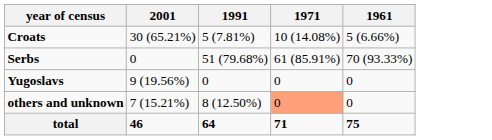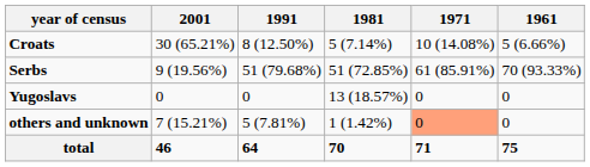+ column: 1981 | 5 (7.14%) | 51 (72.85%) | 13 (18.57%) | 1 (1.42%) | 70
Croats | 1991: 5 (7.81%) -> 8 (12.50%)
Serbs | 2001: 0 -> 9 (19.56%)
Yugoslavs | 2001: 9 (19.56%) -> 0
others and unknown | 1991: 8 (12.50%) -> 5 (7.81%)
